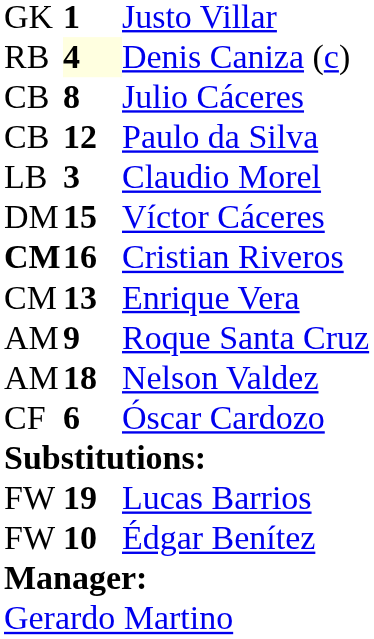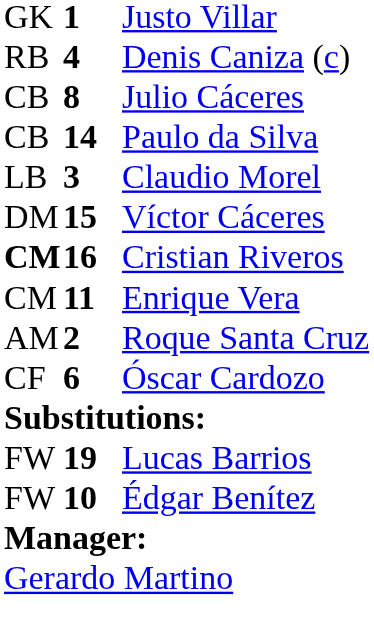Denis Caniza (c) | column 2: lightyellow background -> no background
Paulo da Silva | column 2: 12 -> 14
Enrique Vera | column 2: 13 -> 11
Roque Santa Cruz | column 2: 9 -> 2
- row: AM | 18 | Nelson Valdez
